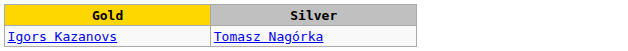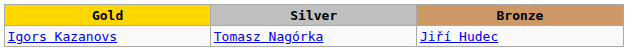+ column: Bronze | Jiří Hudec
